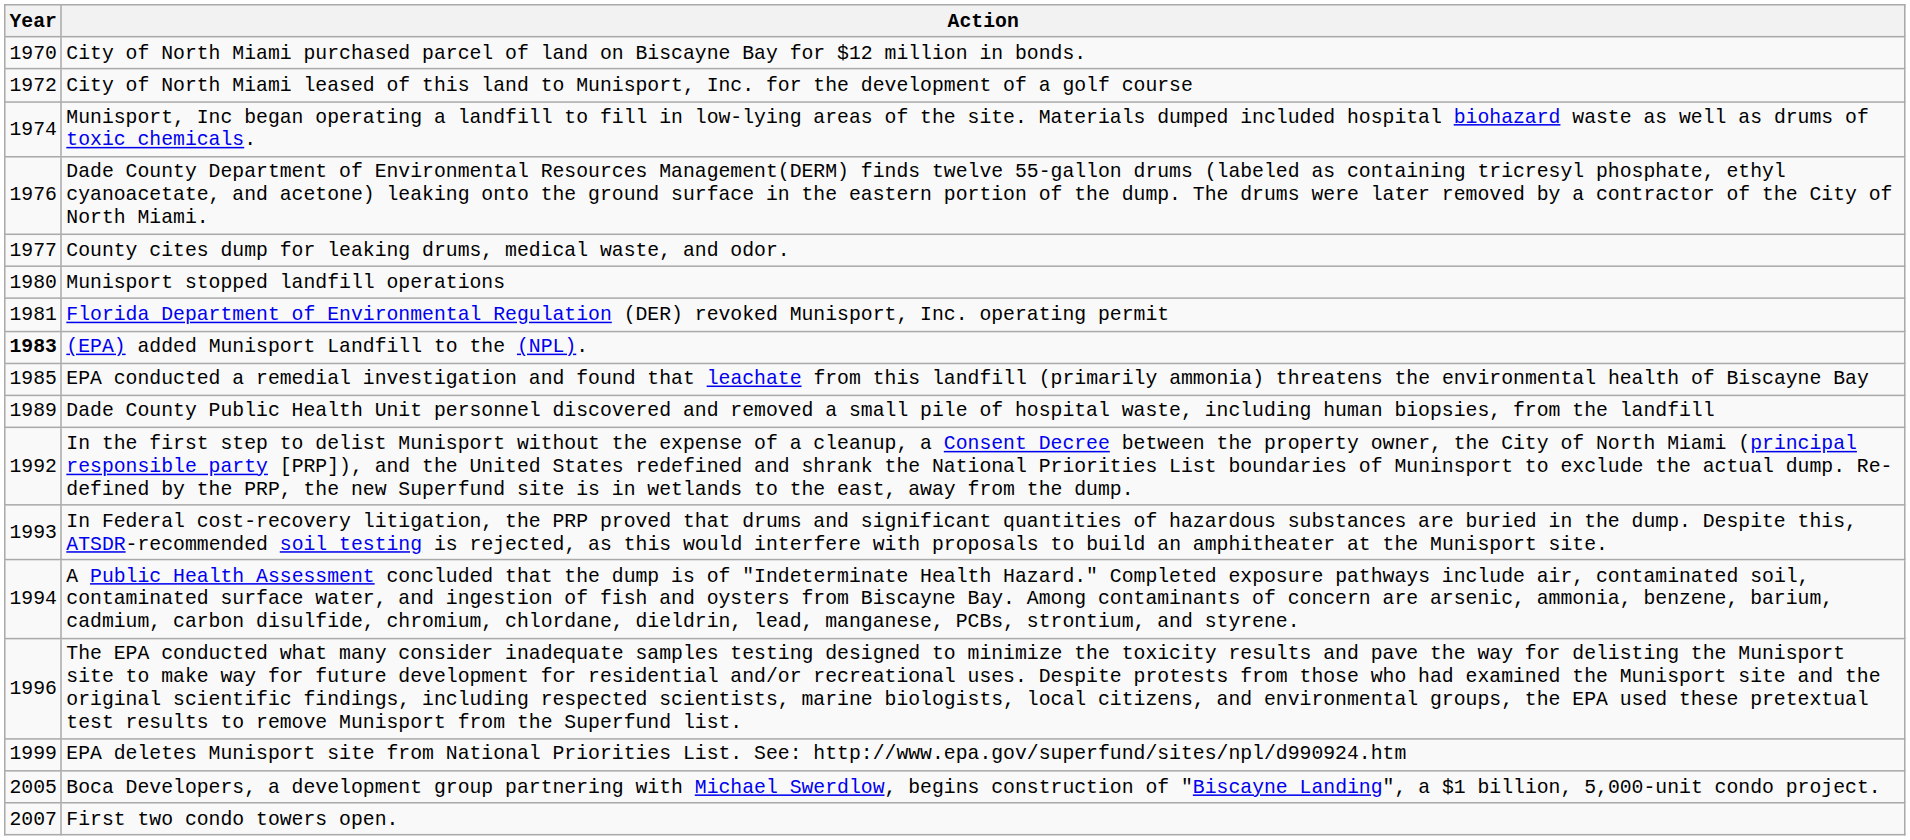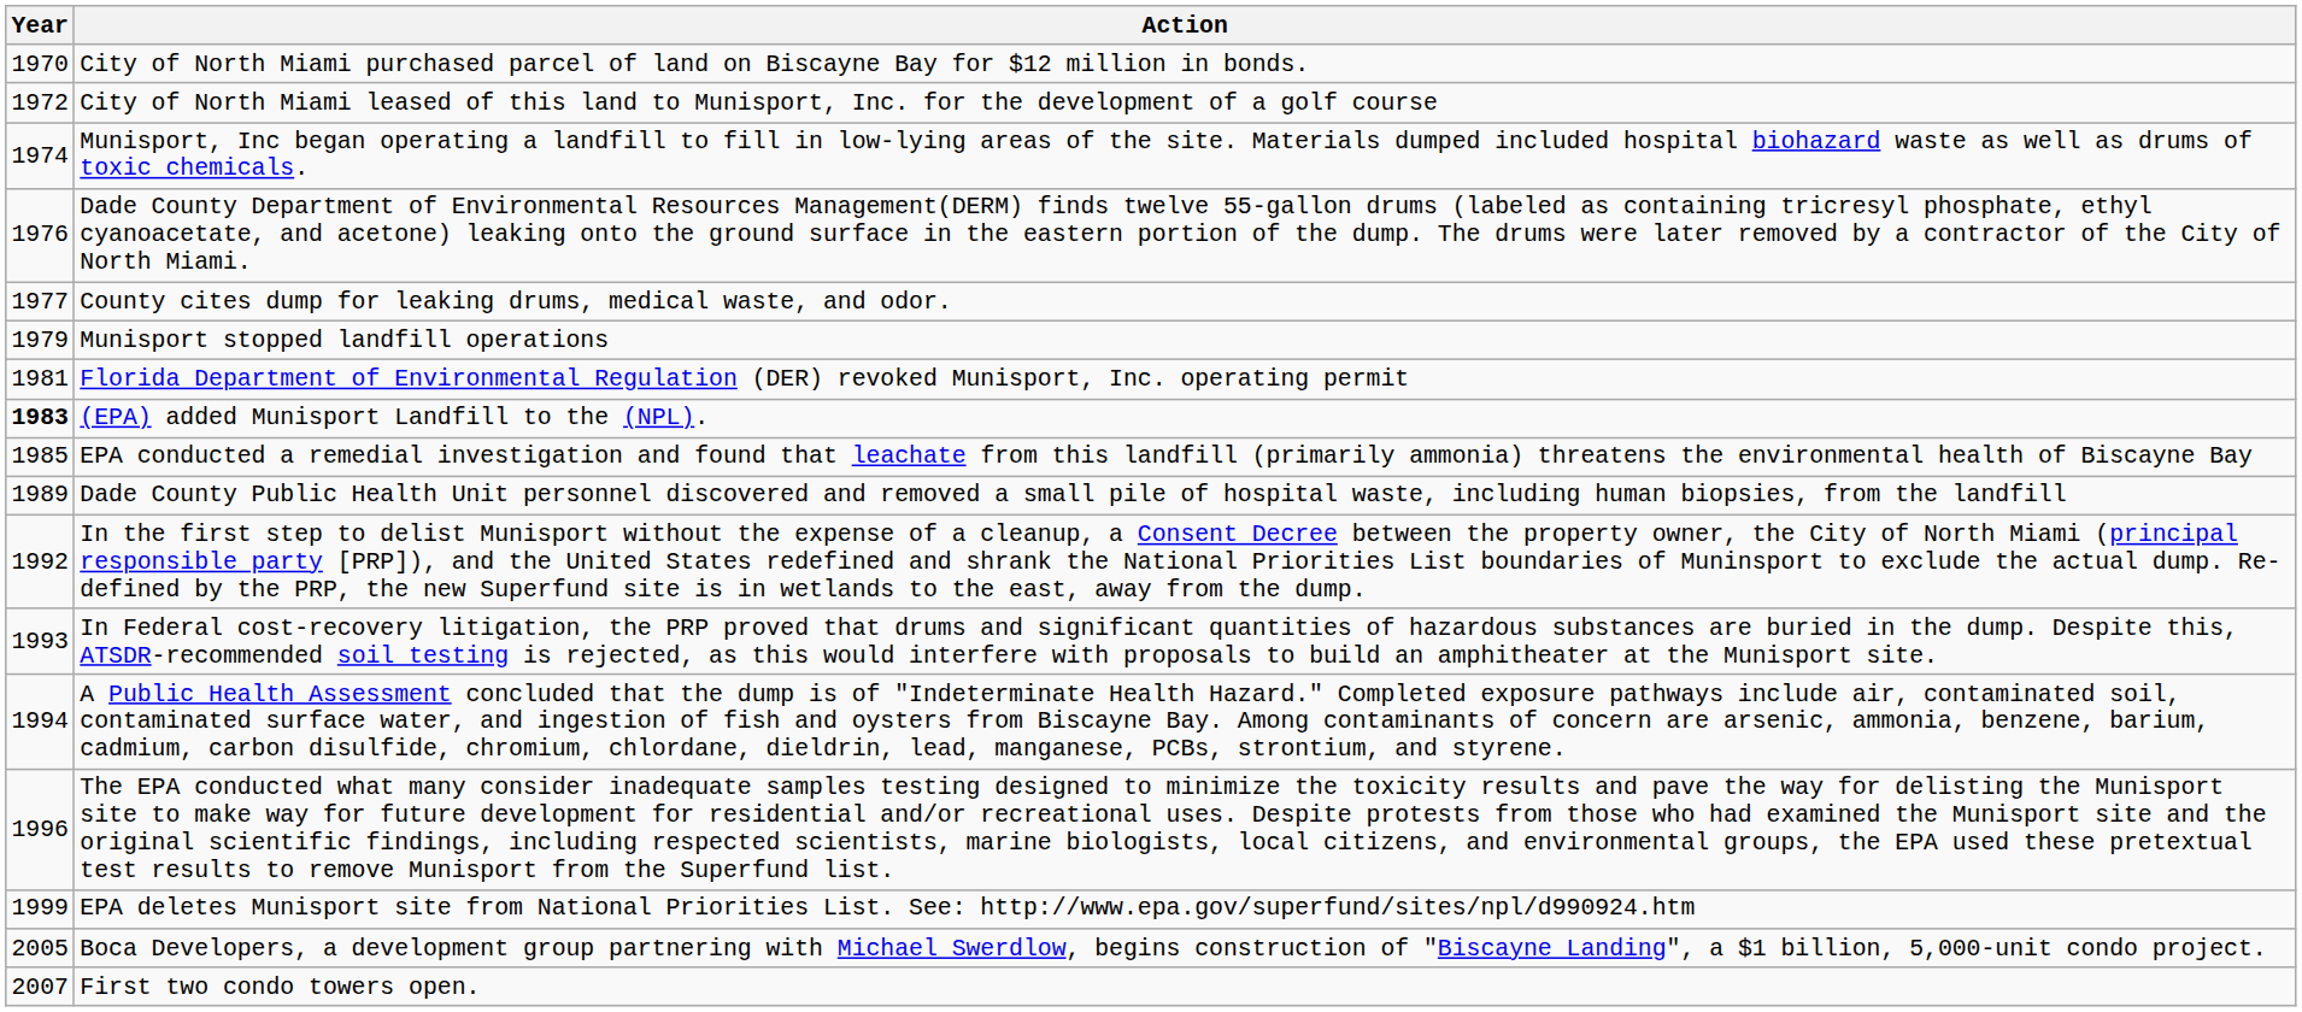Munisport stopped landfill operations | Year: 1980 -> 1979
